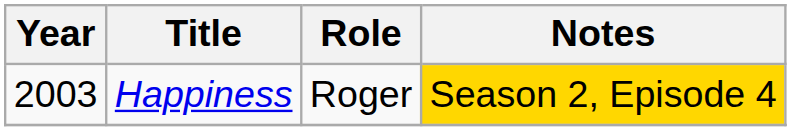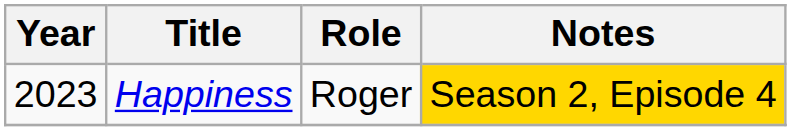Happiness | Year: 2003 -> 2023
